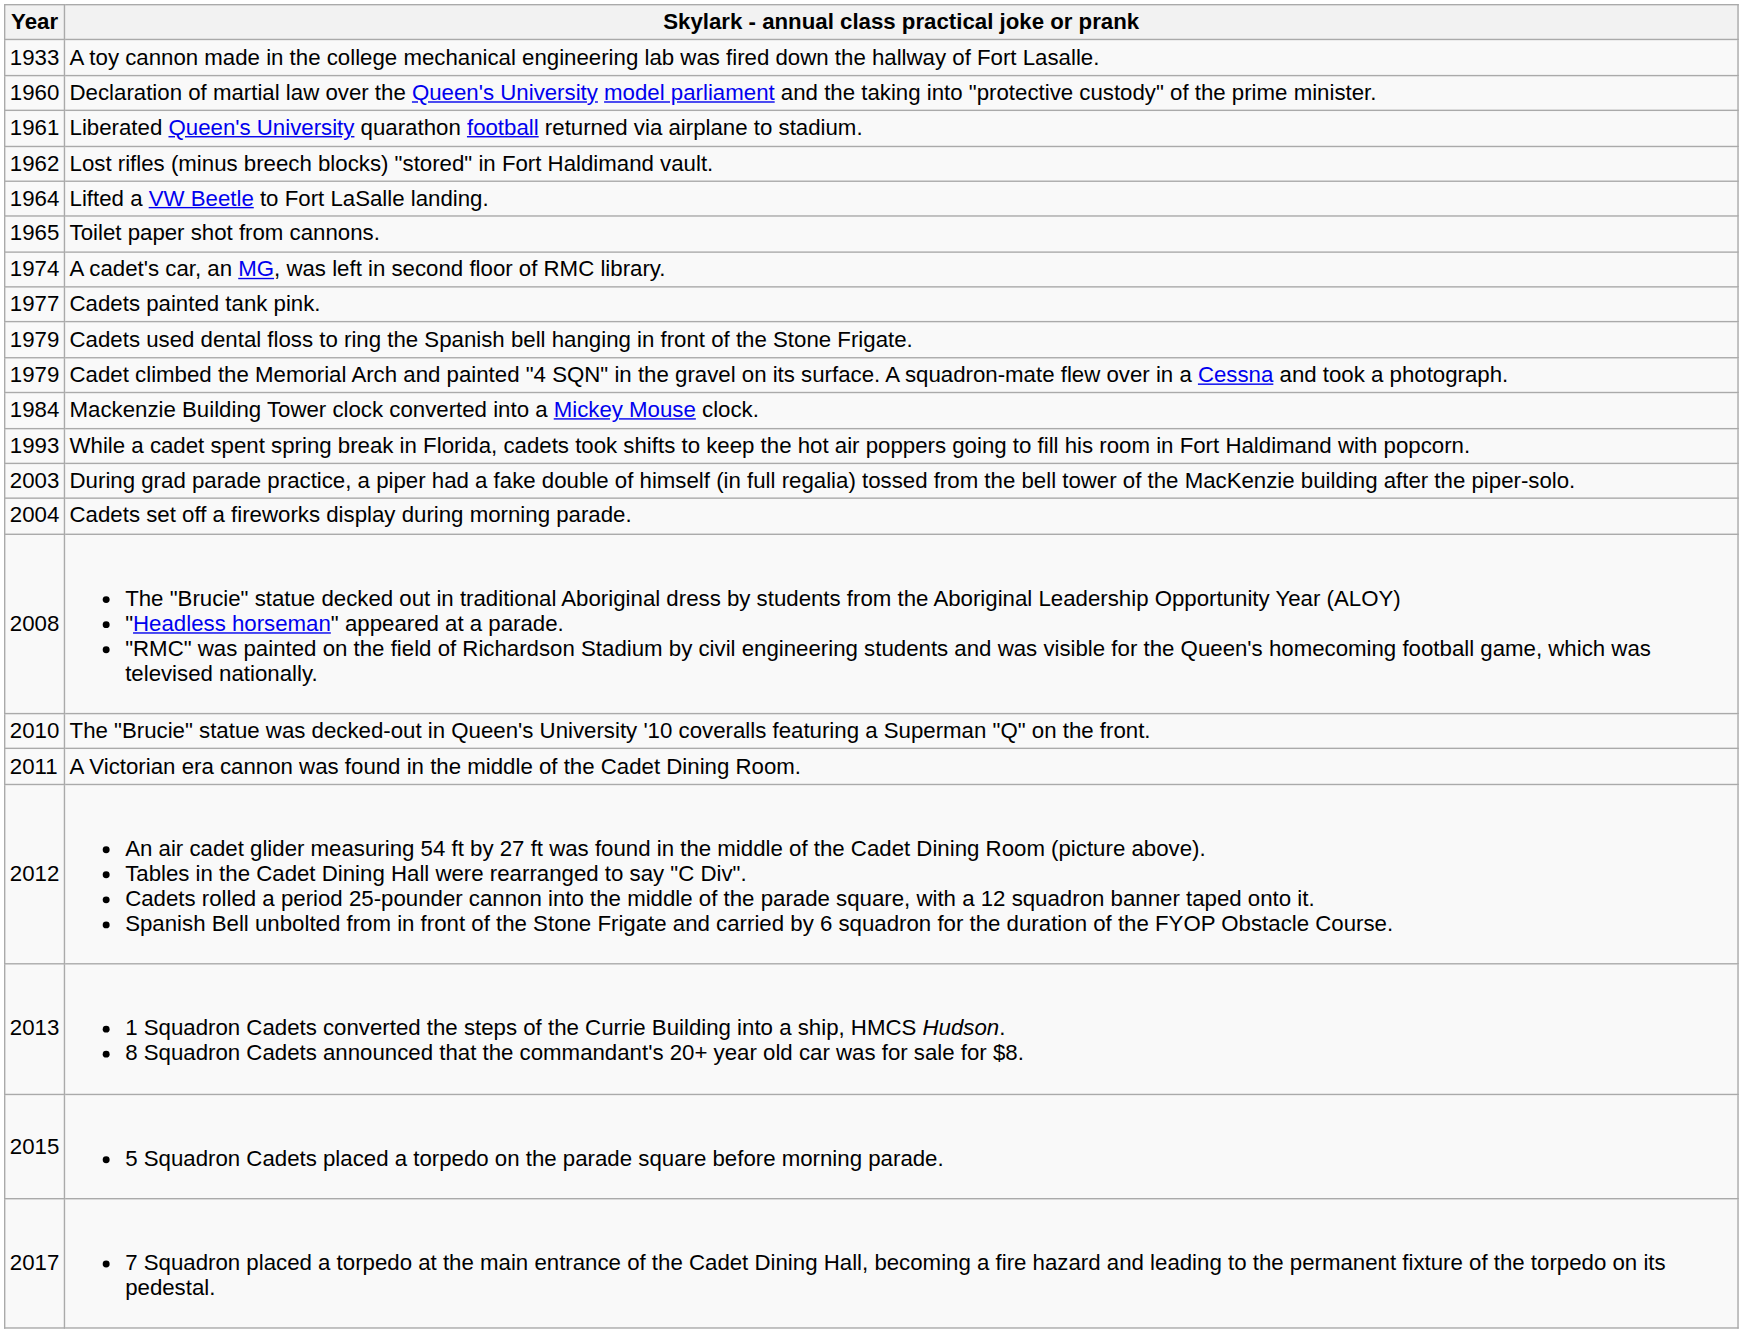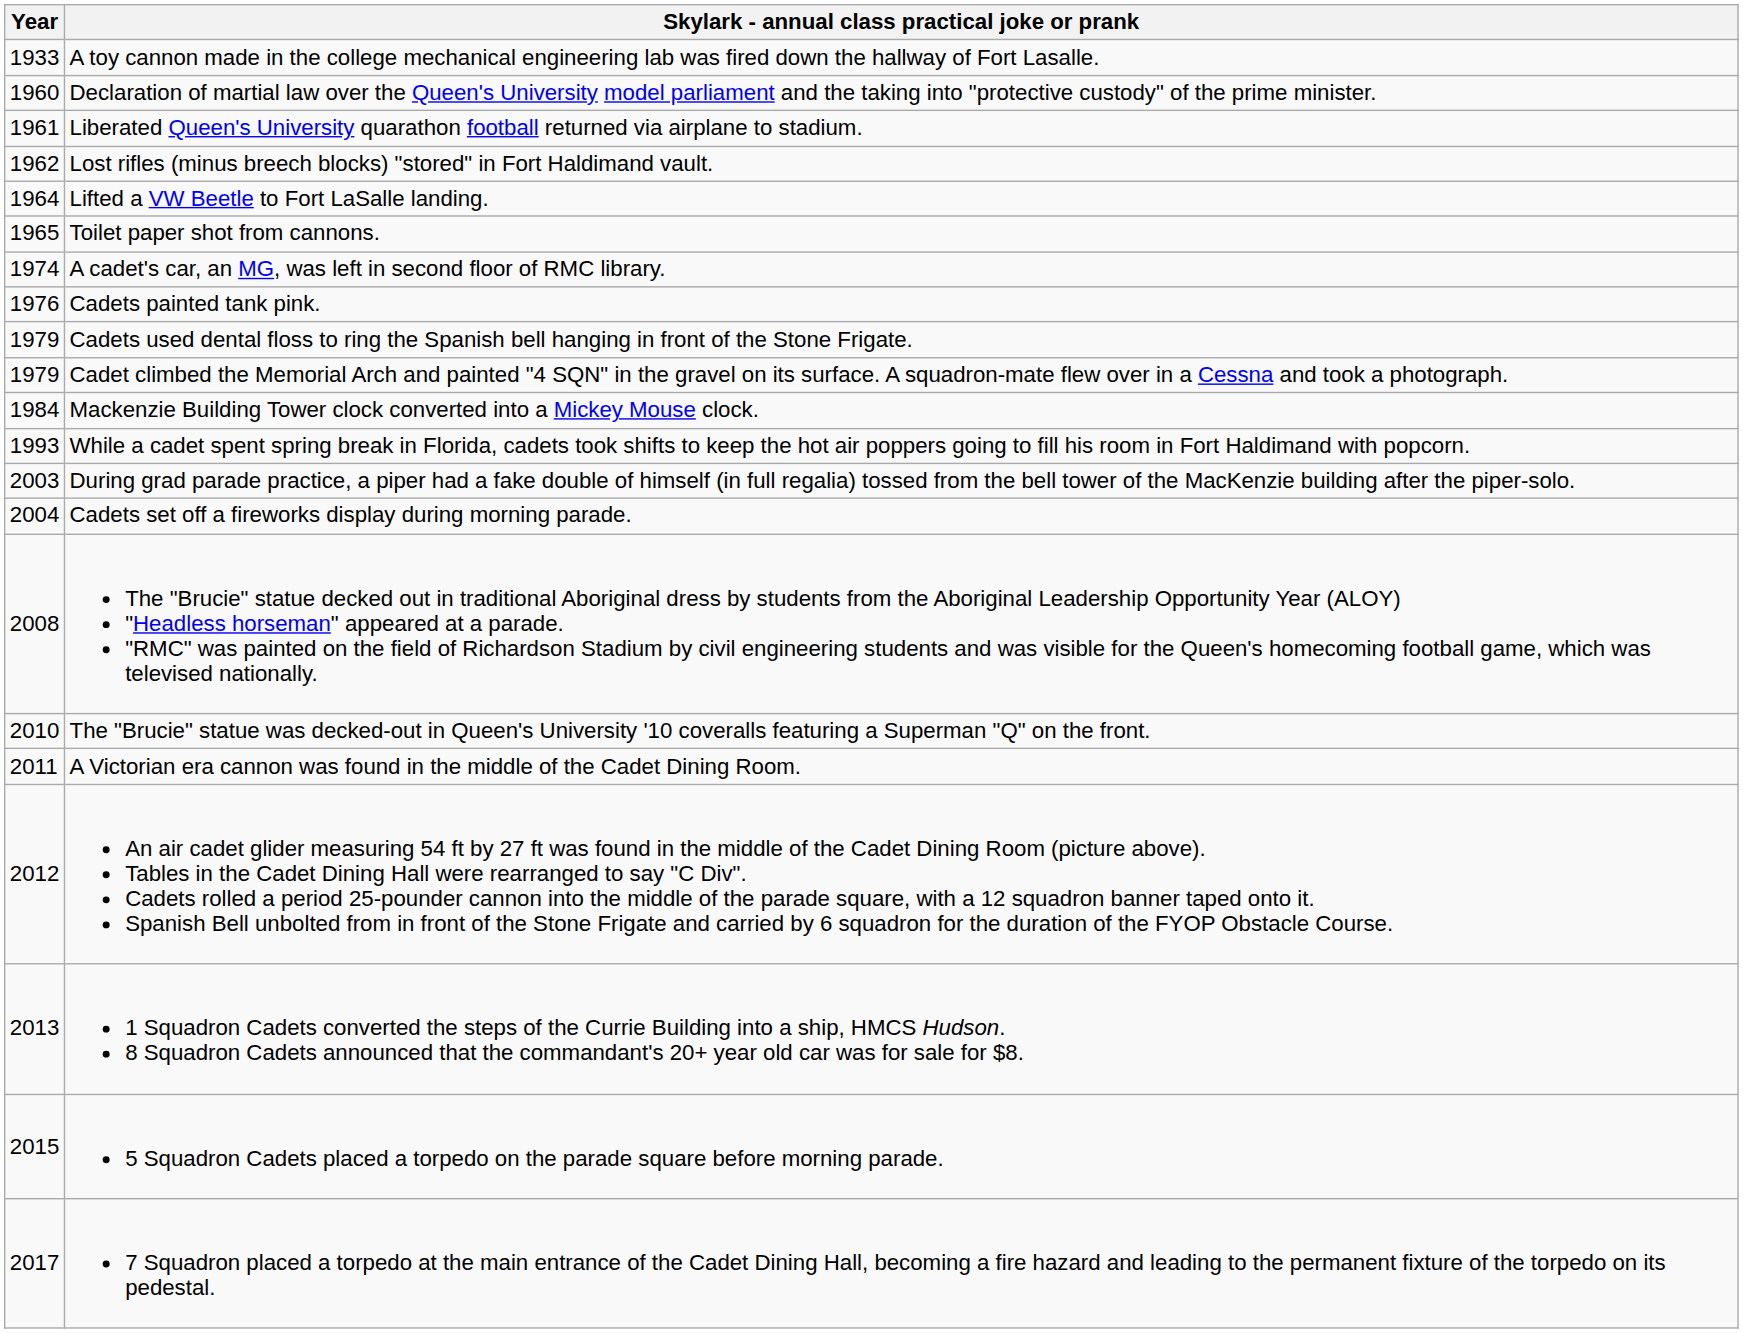Cadets painted tank pink. | Year: 1977 -> 1976
